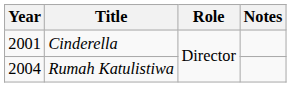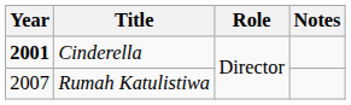Cinderella | Year: normal -> bold
Rumah Katulistiwa | Year: 2004 -> 2007
